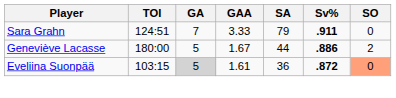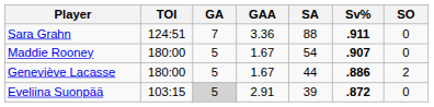Sara Grahn | GAA: 3.33 -> 3.36
Sara Grahn | SA: 79 -> 88
+ row: Maddie Rooney | 180:00 | 5 | 1.67 | 54 | .907 | 0
Eveliina Suonpää | GAA: 1.61 -> 2.91
Eveliina Suonpää | SA: 36 -> 39
Eveliina Suonpää | SO: lightsalmon background -> no background
